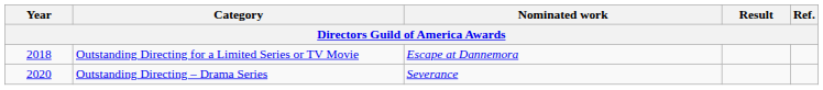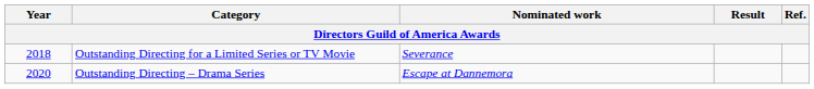Outstanding Directing for a Limited Series or TV Movie | Nominated work: Escape at Dannemora -> Severance
Outstanding Directing – Drama Series | Nominated work: Severance -> Escape at Dannemora
